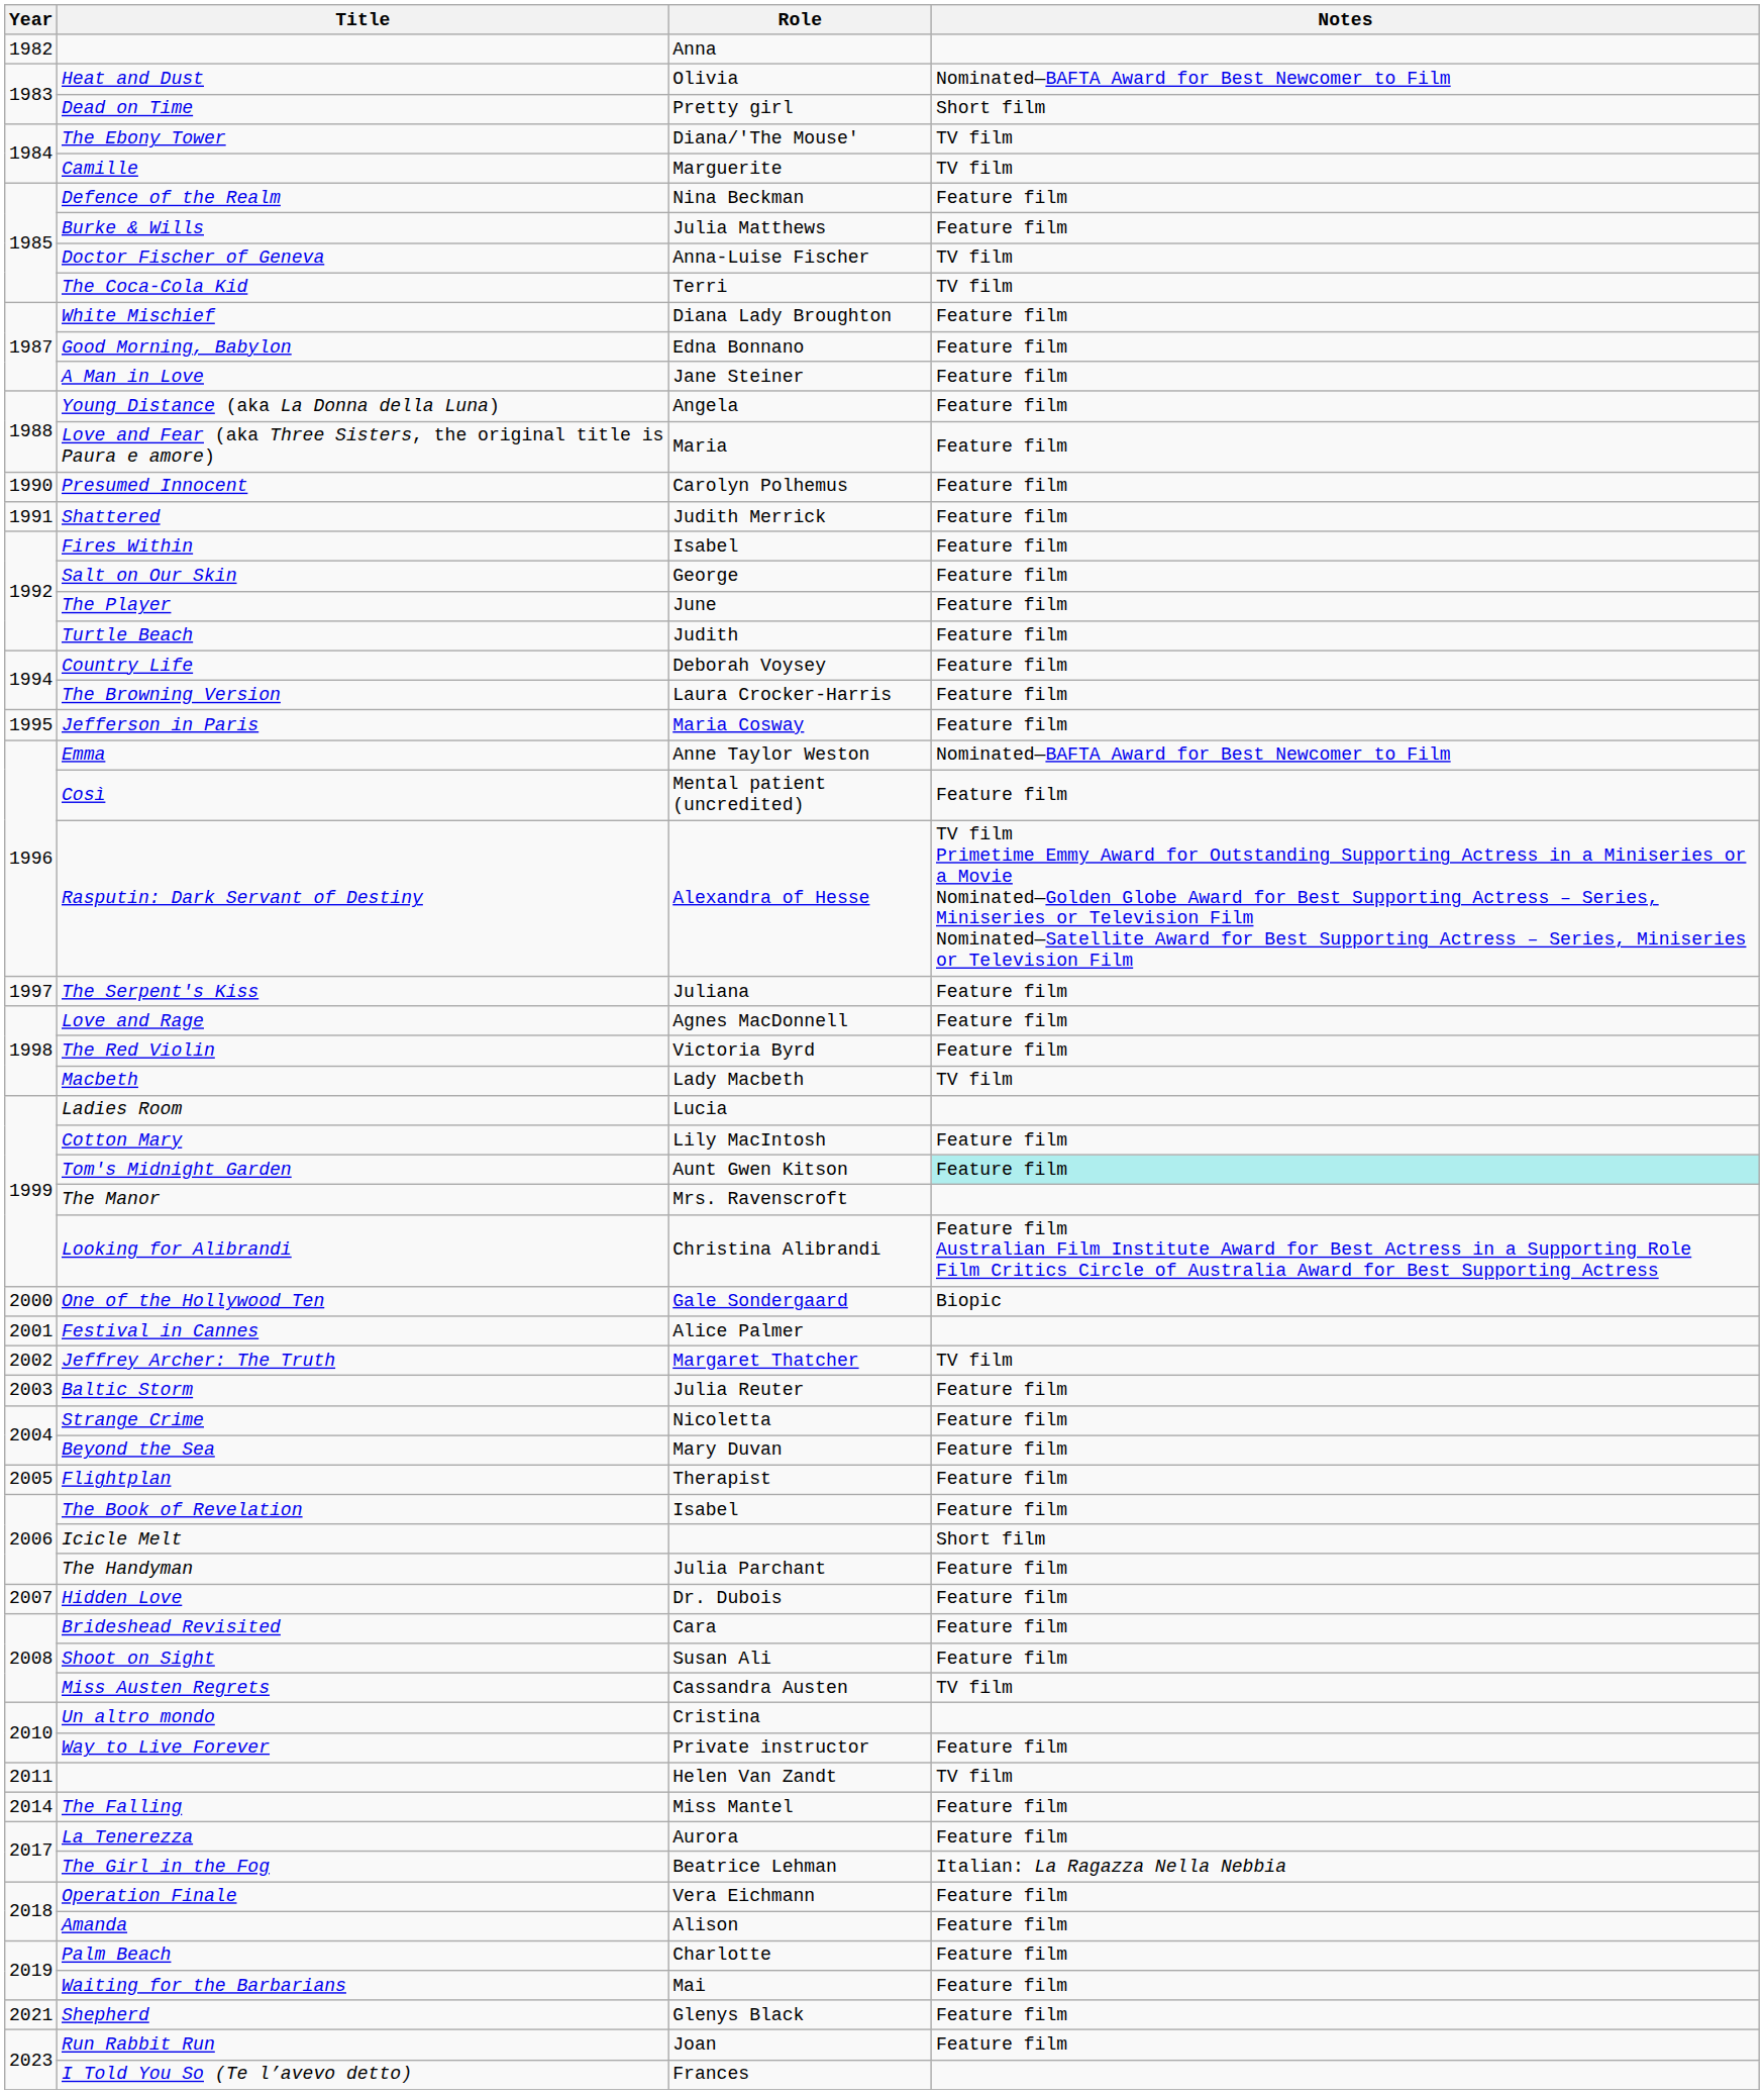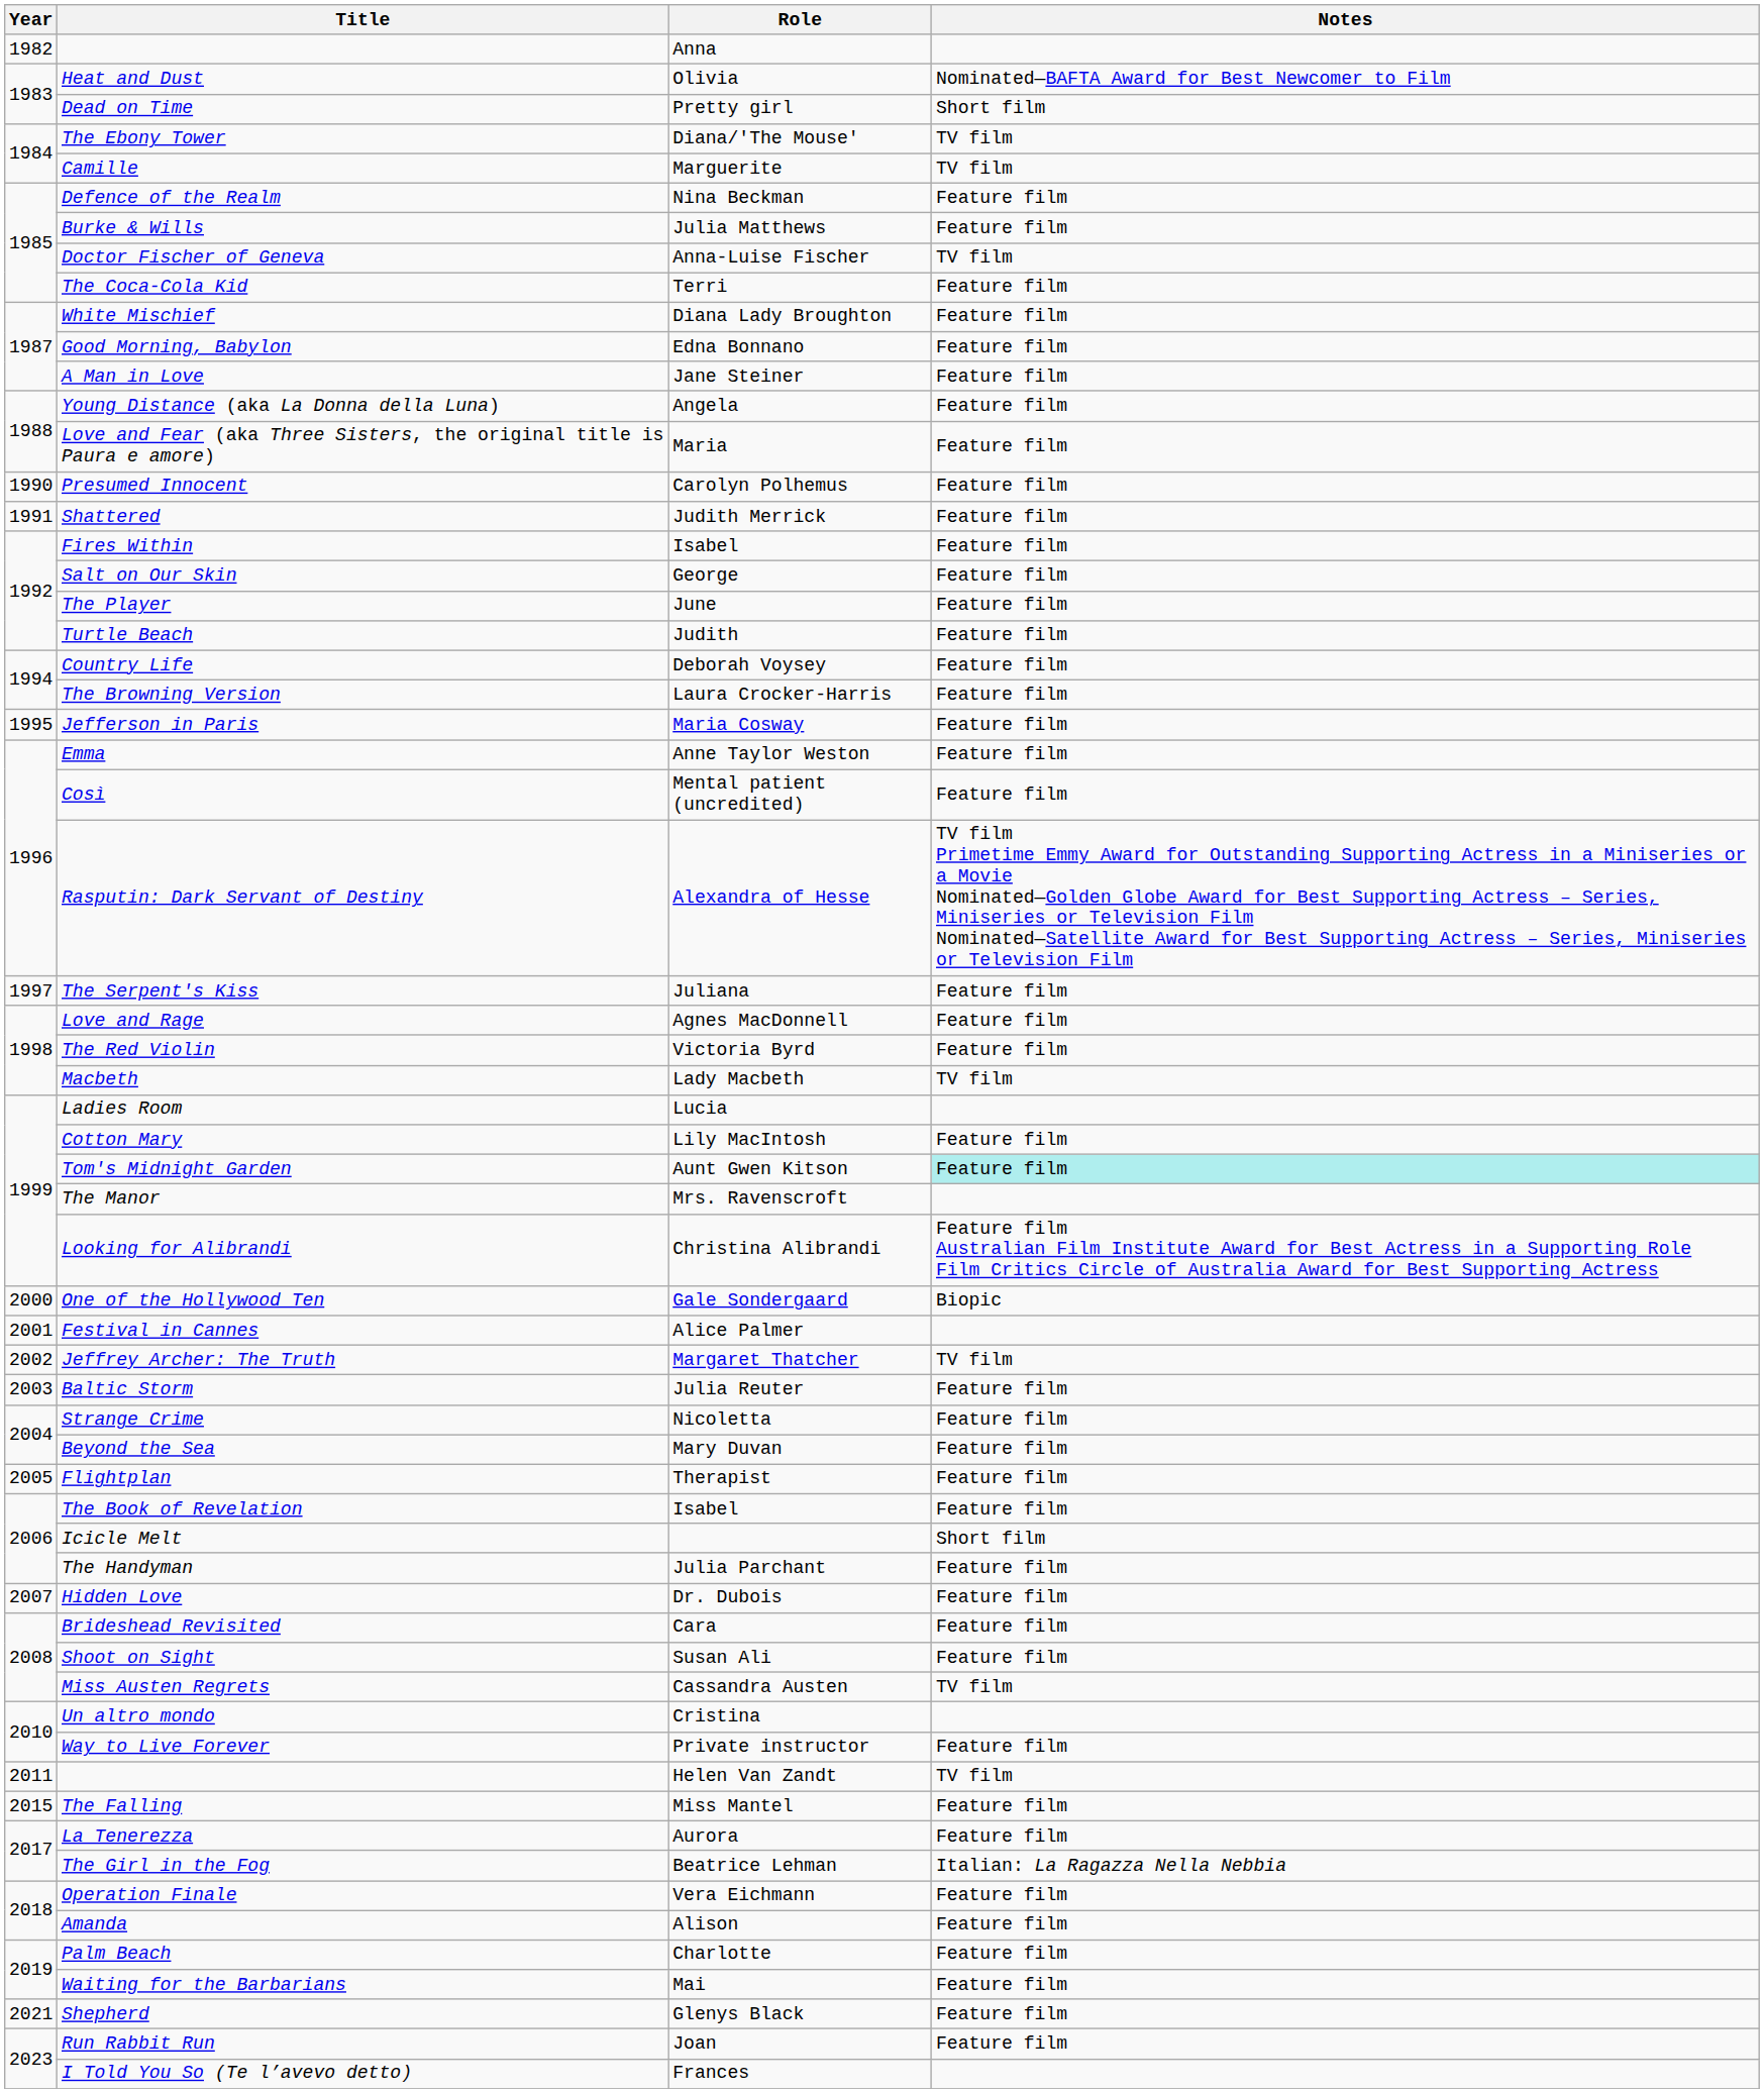The Coca-Cola Kid | Notes: TV film -> Feature film
Emma | Notes: Nominated—BAFTA Award for Best Newcomer to Film -> Feature film
The Falling | Year: 2014 -> 2015
